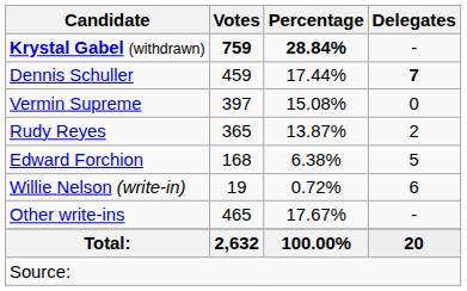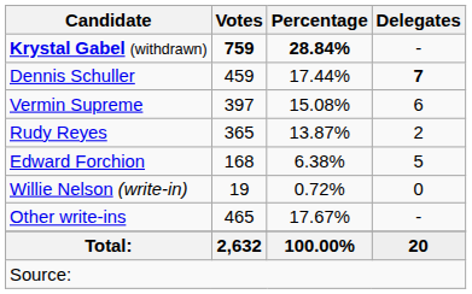Vermin Supreme | Delegates: 0 -> 6
Willie Nelson (write-in) | Delegates: 6 -> 0
